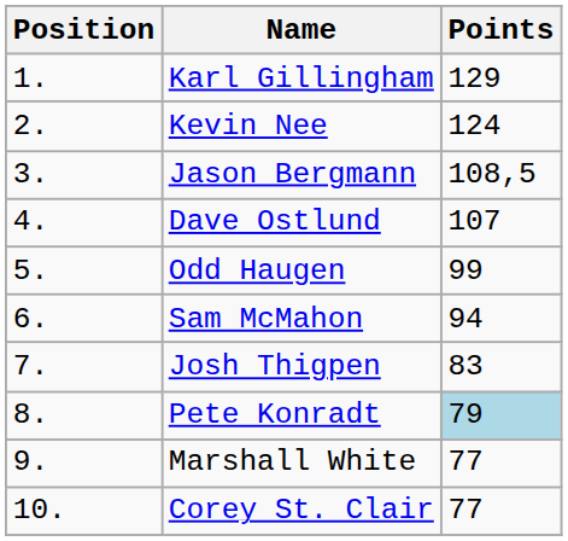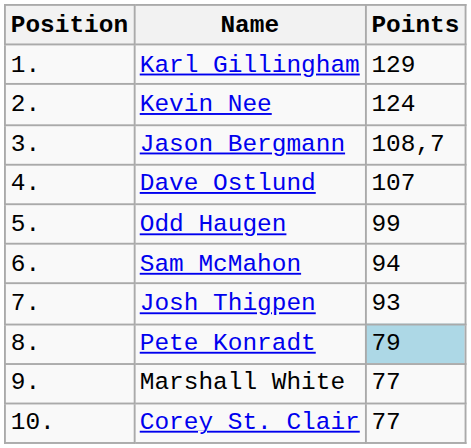Jason Bergmann | Points: 108,5 -> 108,7
Josh Thigpen | Points: 83 -> 93
